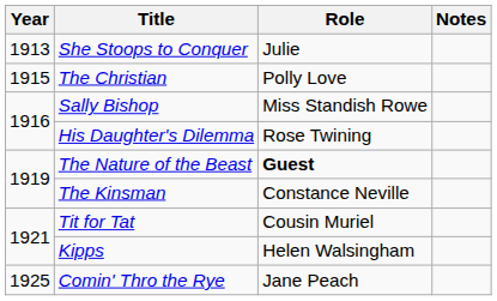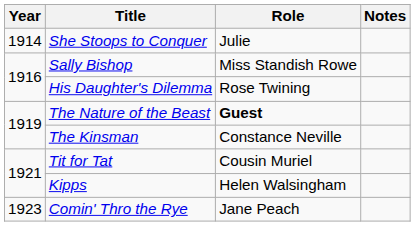She Stoops to Conquer | Year: 1913 -> 1914
- row: 1915 | The Christian | Polly Love
Comin' Thro the Rye | Year: 1925 -> 1923
